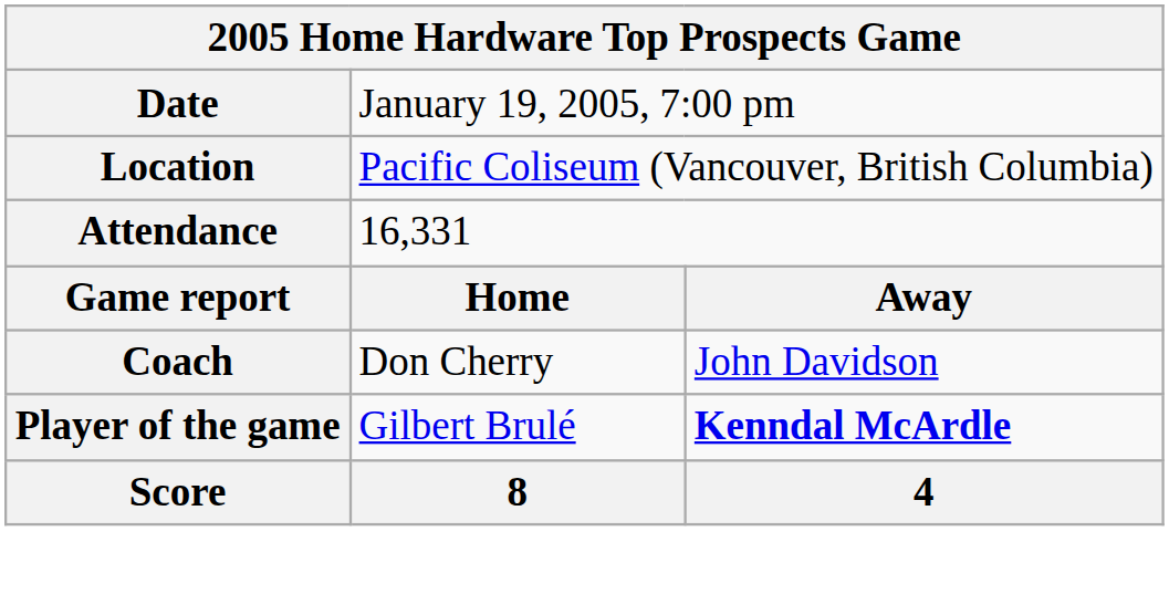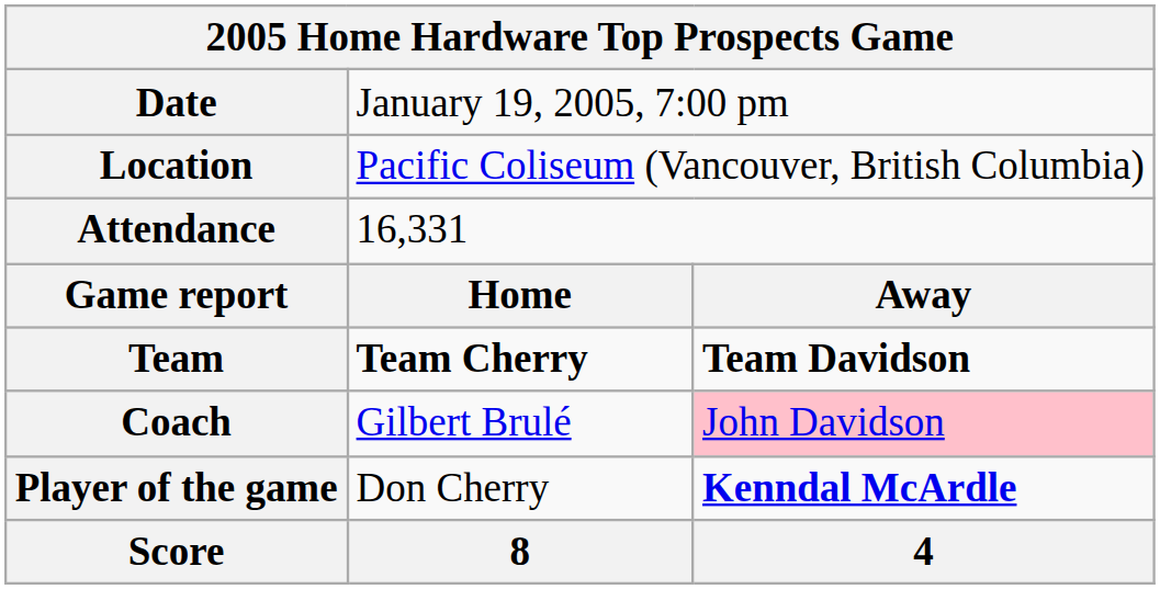+ row: Team | Team Cherry | Team Davidson
Coach | column 2: Don Cherry -> Gilbert Brulé
Coach | column 3: no background -> pink background
Player of the game | column 2: Gilbert Brulé -> Don Cherry
